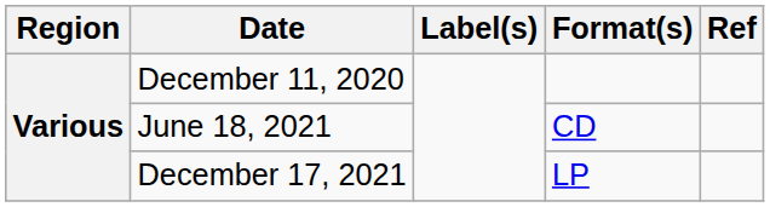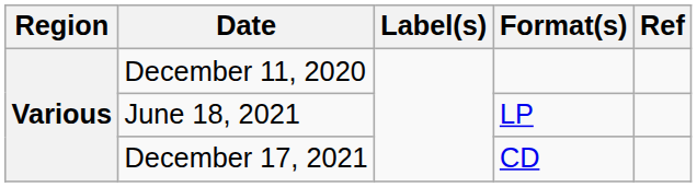June 18, 2021 | Format(s): CD -> LP
December 17, 2021 | Format(s): LP -> CD
